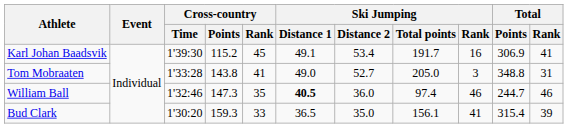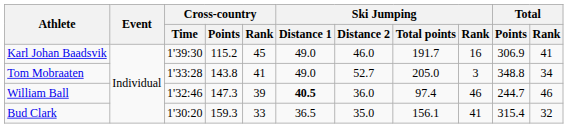Karl Johan Baadsvik | Ski Jumping / Distance 1: 49.1 -> 49.0
Karl Johan Baadsvik | Ski Jumping / Distance 2: 53.4 -> 46.0
Tom Mobraaten | Total / Rank: 31 -> 34
William Ball | Cross-country / Rank: 35 -> 39
Bud Clark | Total / Rank: 39 -> 32
